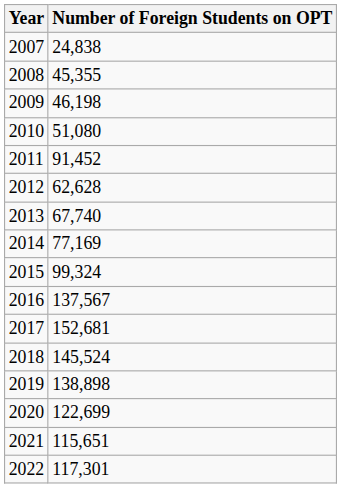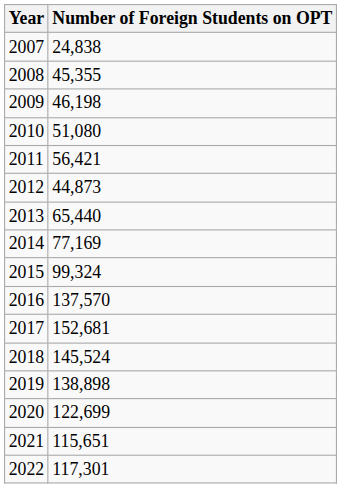2011 | Number of Foreign Students on OPT: 91,452 -> 56,421
2012 | Number of Foreign Students on OPT: 62,628 -> 44,873
2013 | Number of Foreign Students on OPT: 67,740 -> 65,440
2016 | Number of Foreign Students on OPT: 137,567 -> 137,570
